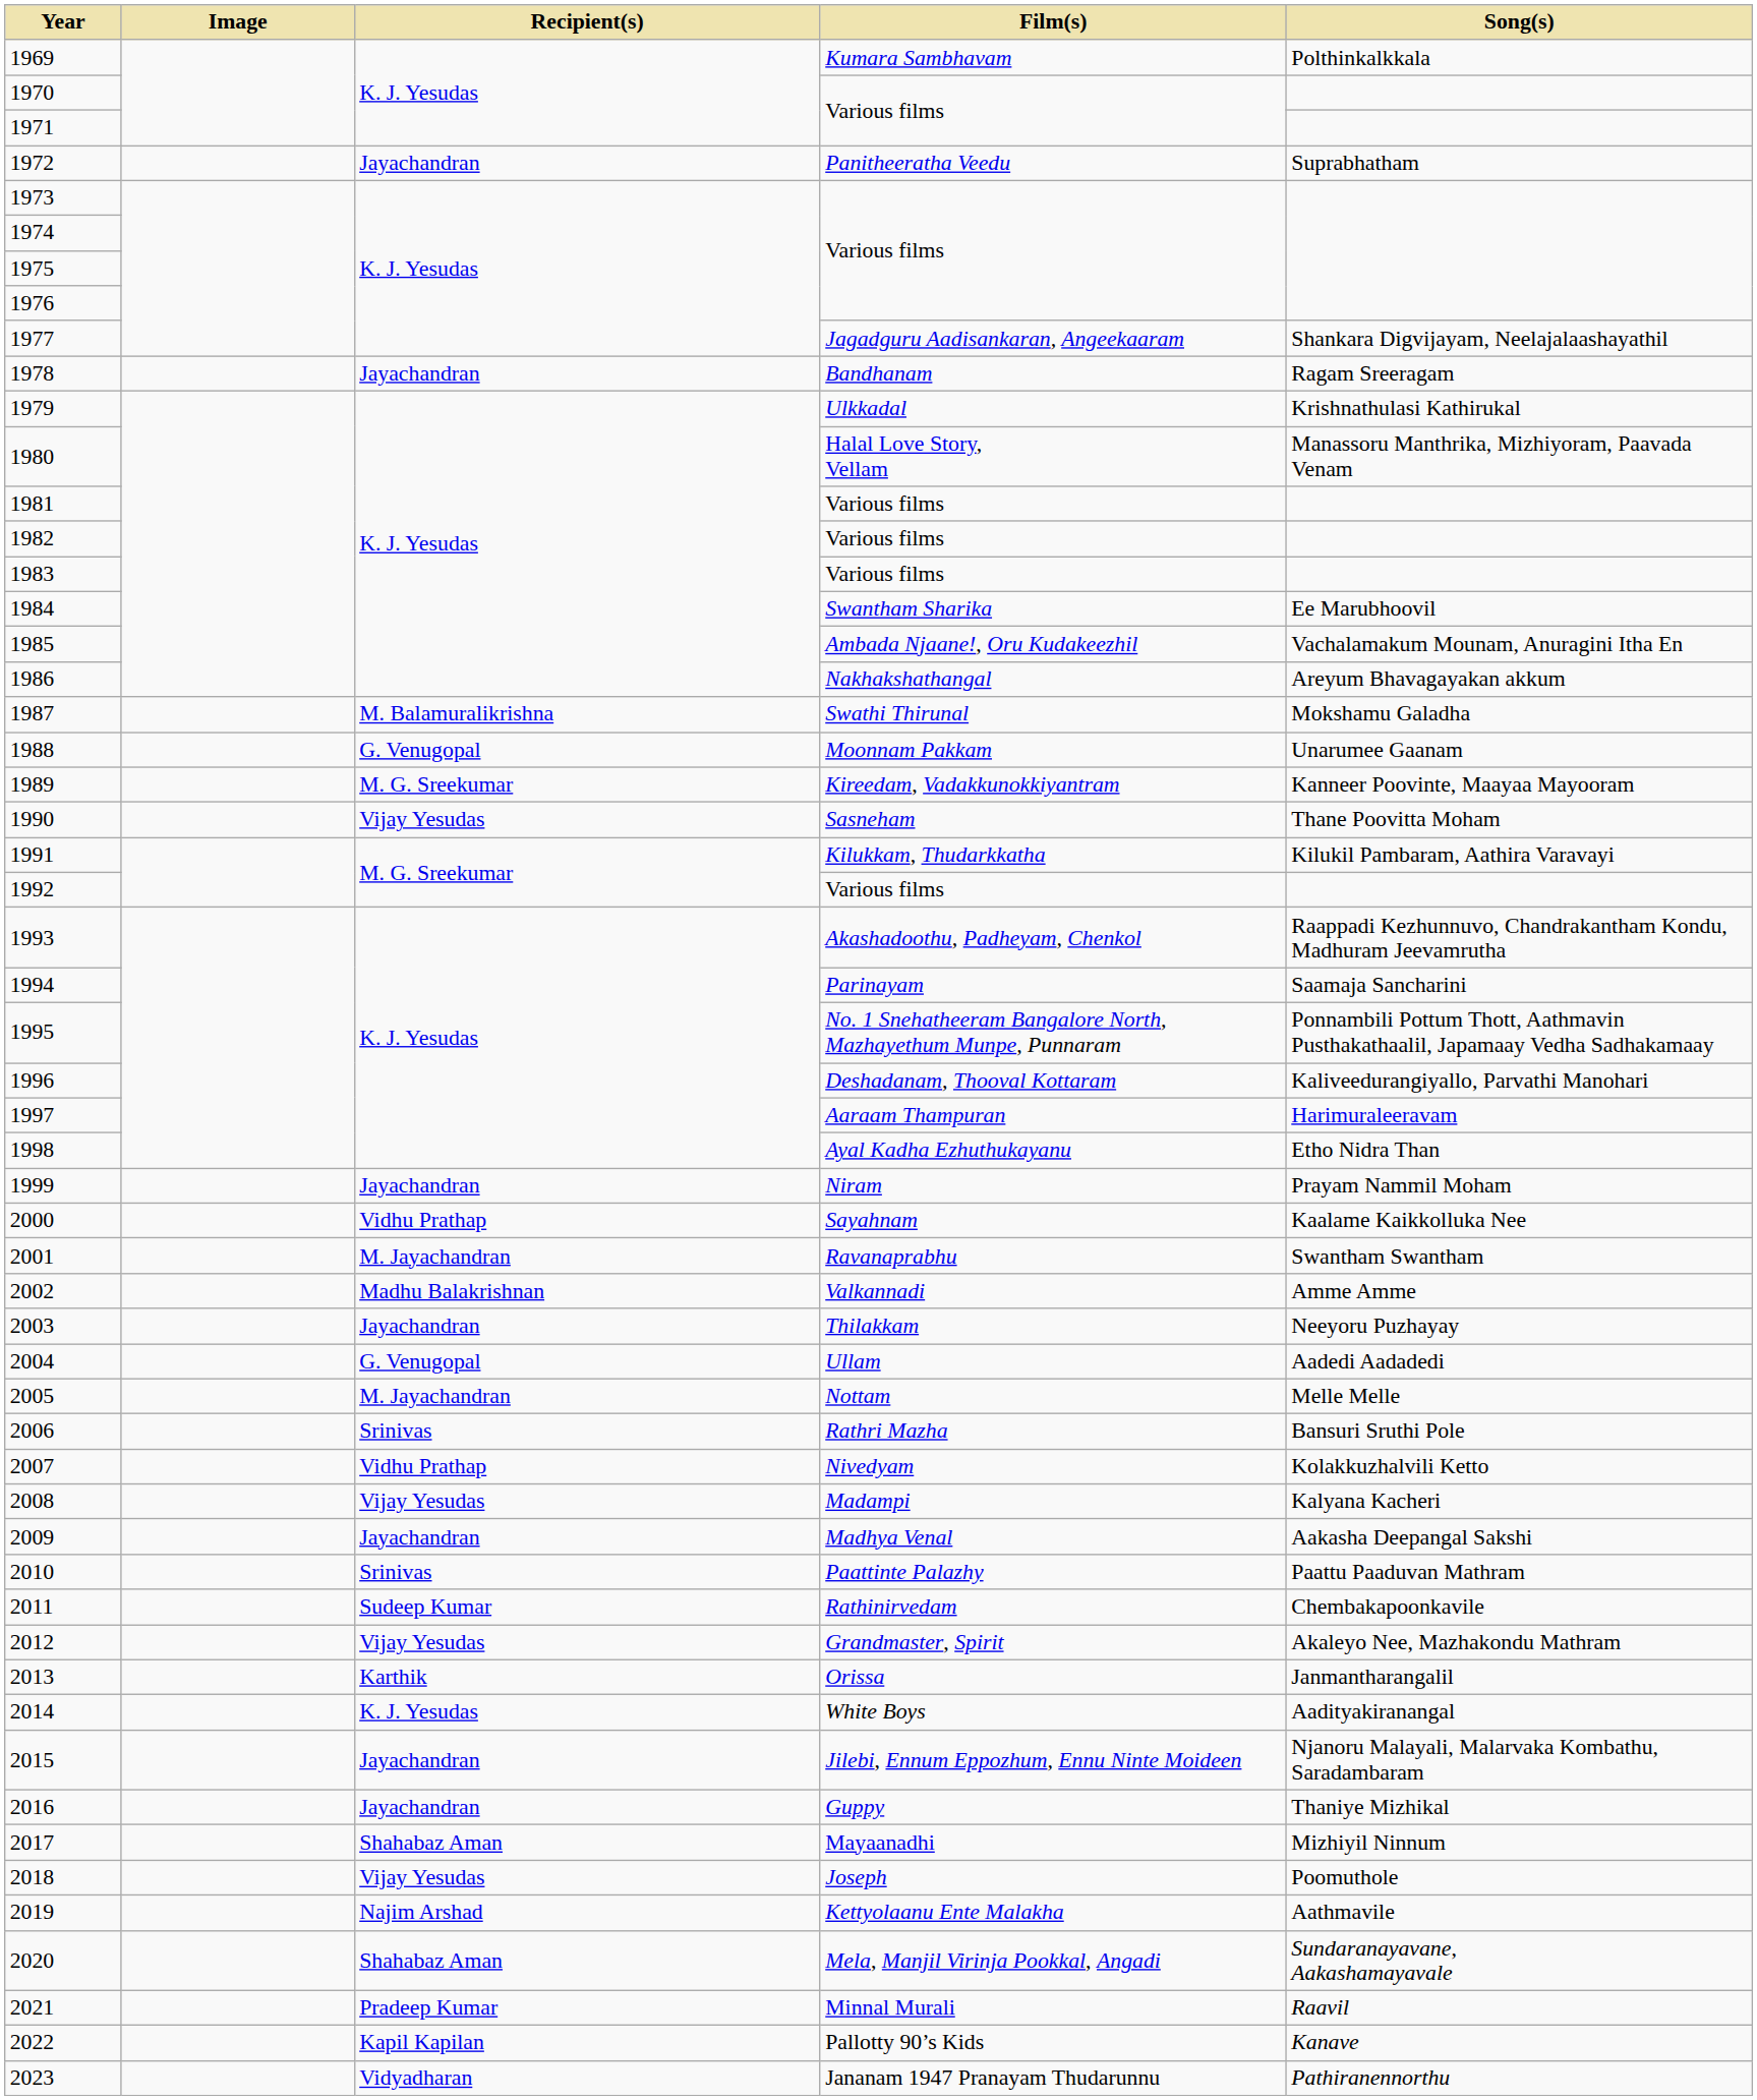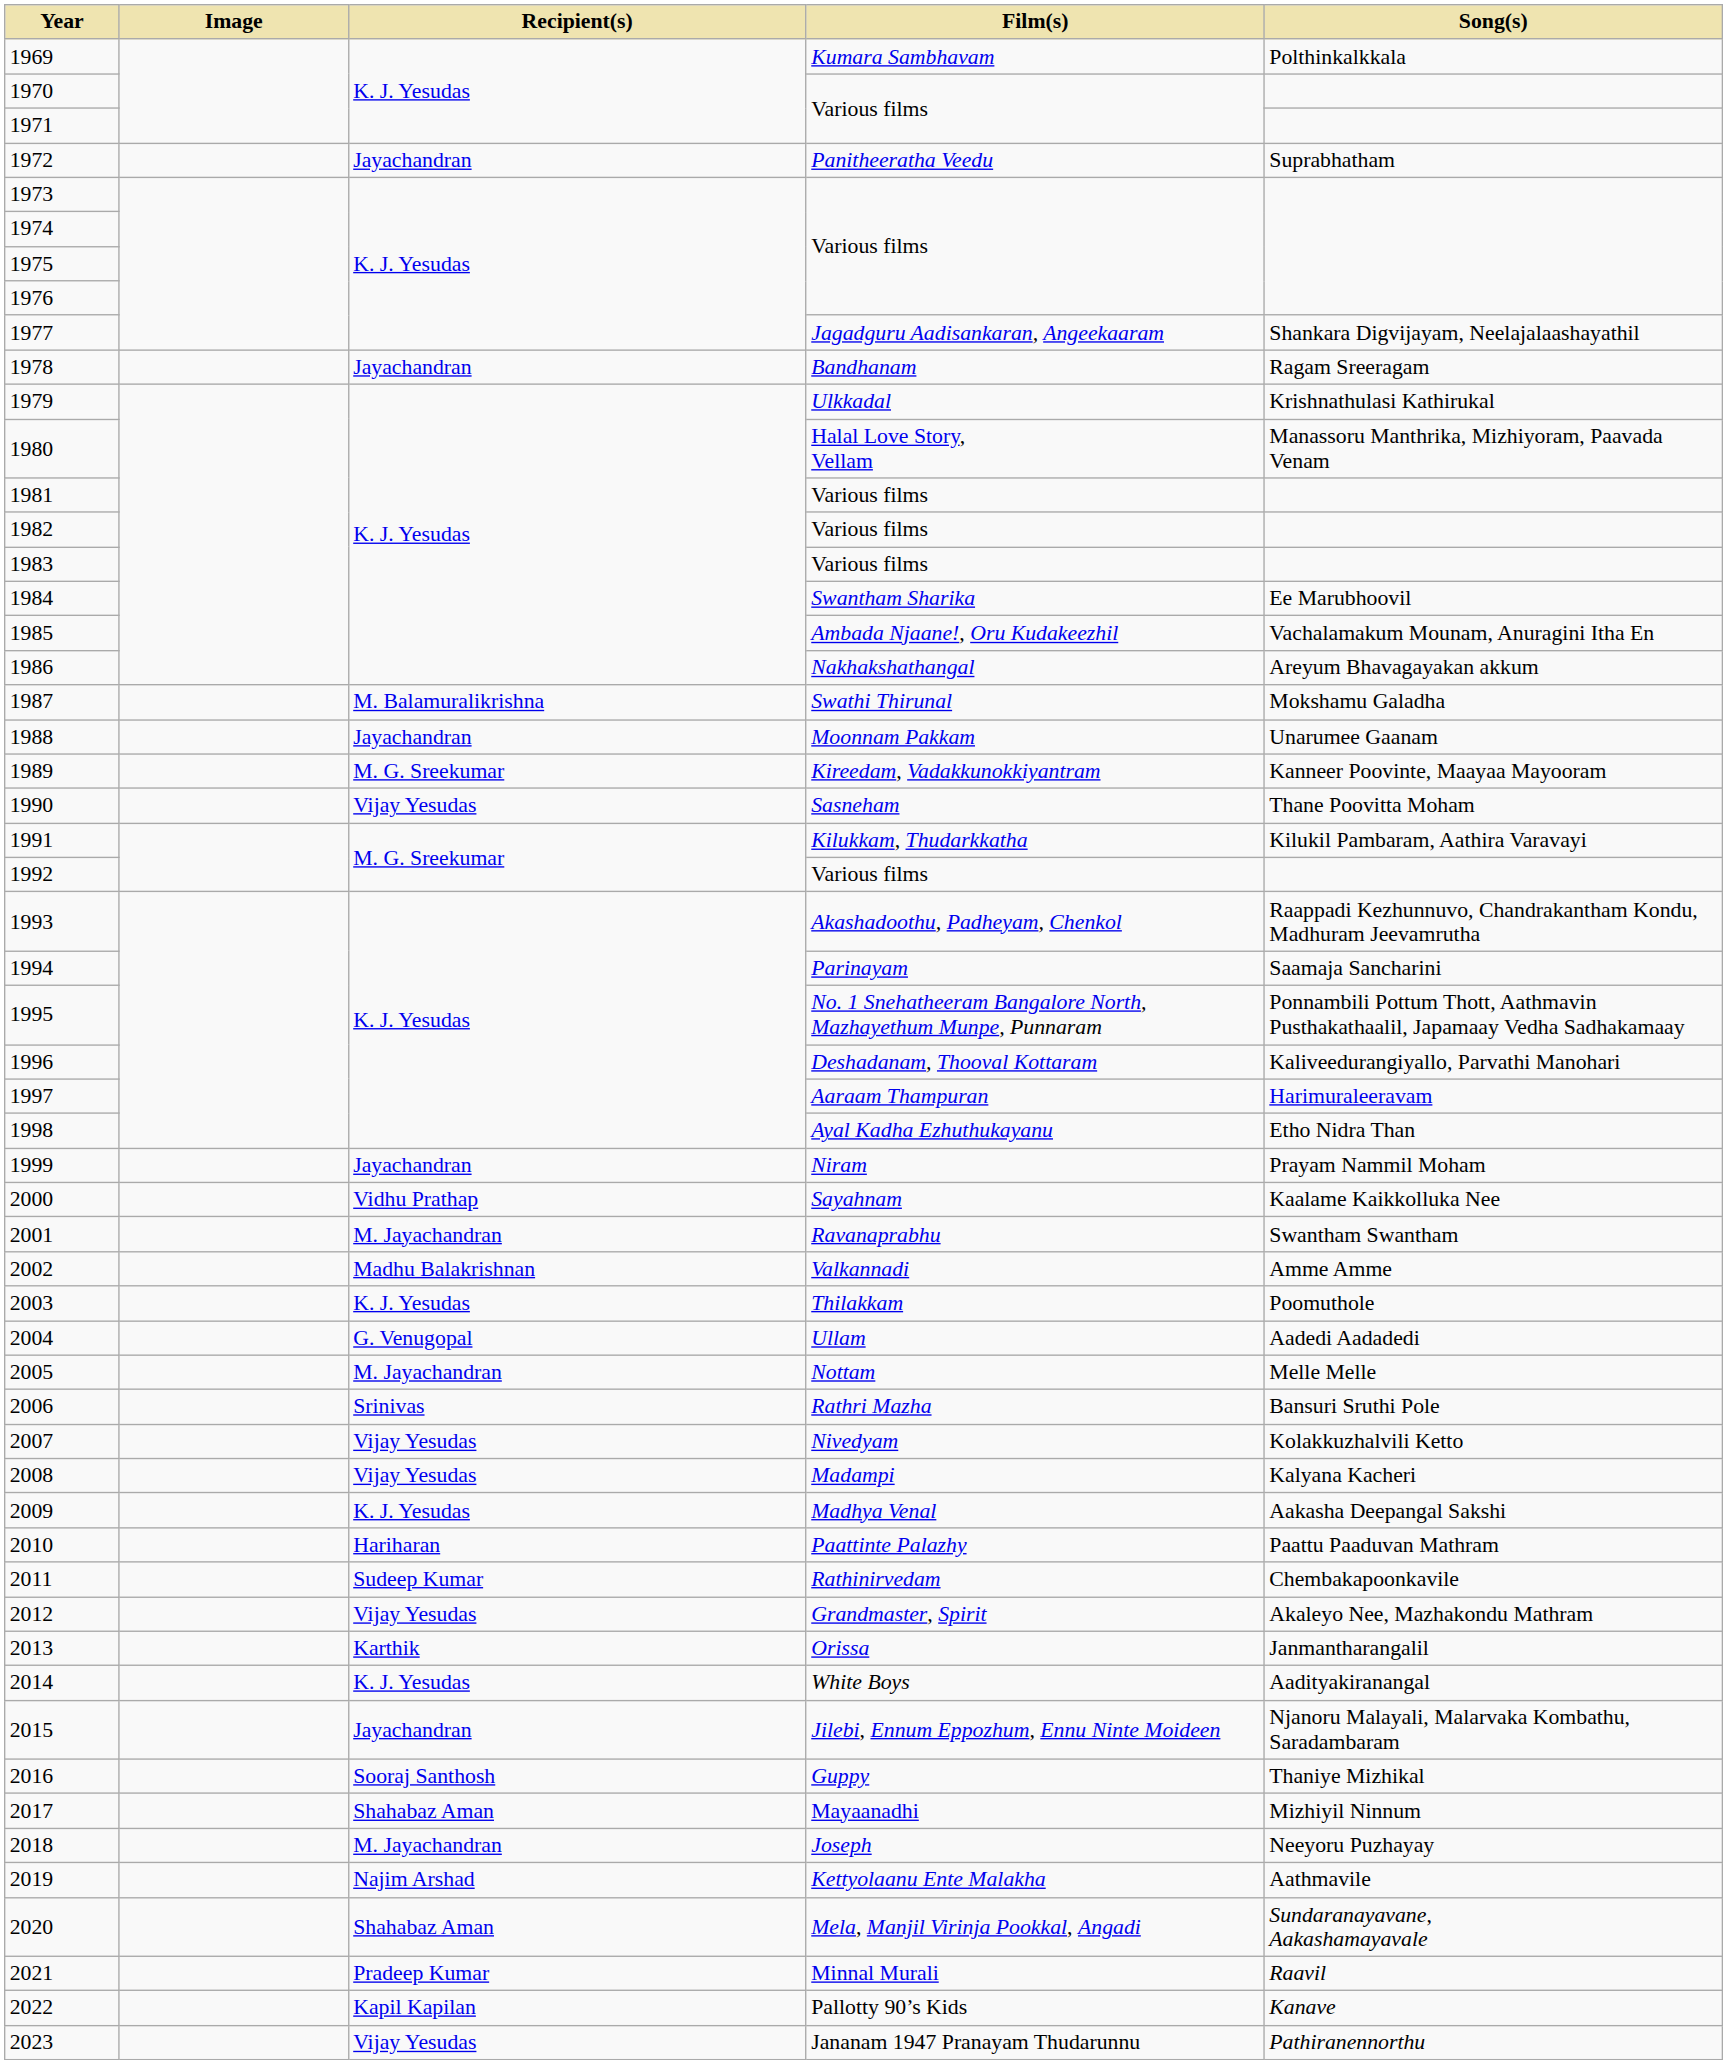1988 | Recipient(s): G. Venugopal -> Jayachandran
2003 | Recipient(s): Jayachandran -> K. J. Yesudas
2003 | Song(s): Neeyoru Puzhayay -> Poomuthole
2007 | Recipient(s): Vidhu Prathap -> Vijay Yesudas
2009 | Recipient(s): Jayachandran -> K. J. Yesudas
2010 | Recipient(s): Srinivas -> Hariharan
2016 | Recipient(s): Jayachandran -> Sooraj Santhosh
2018 | Recipient(s): Vijay Yesudas -> M. Jayachandran
2018 | Song(s): Poomuthole -> Neeyoru Puzhayay
2023 | Recipient(s): Vidyadharan -> Vijay Yesudas
